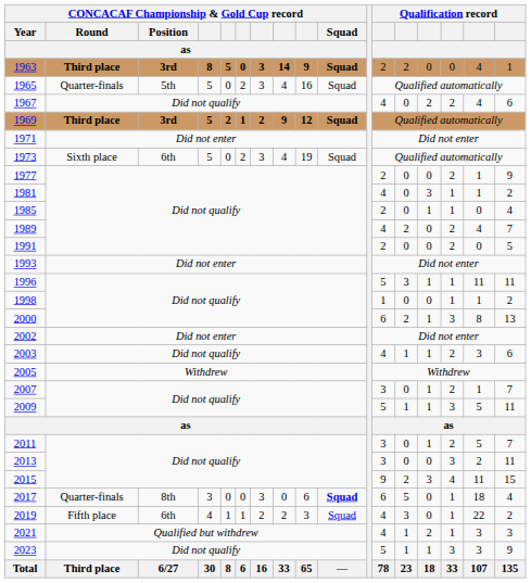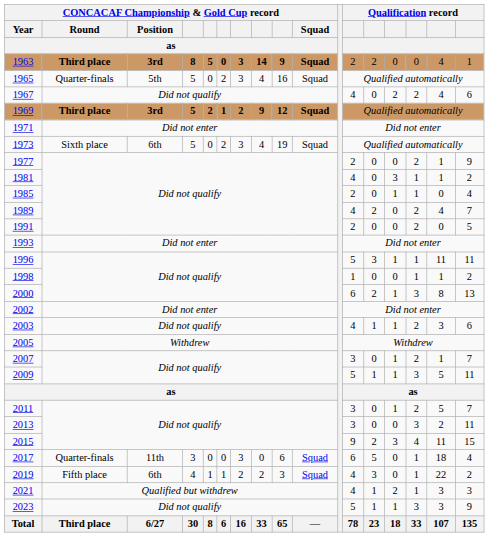2017 | CONCACAF Championship & Gold Cup record / Position / as: 8th -> 11th
2017 | CONCACAF Championship & Gold Cup record / Squad / as: bold -> normal
